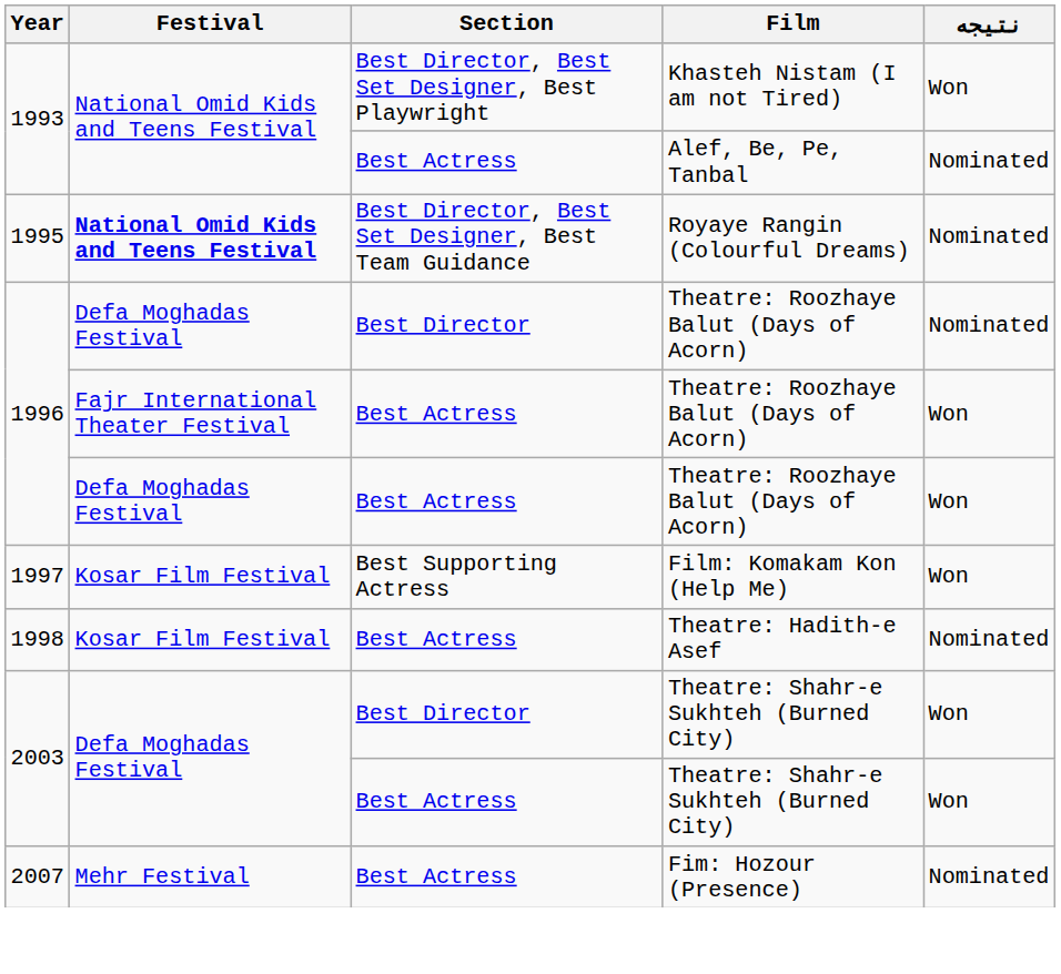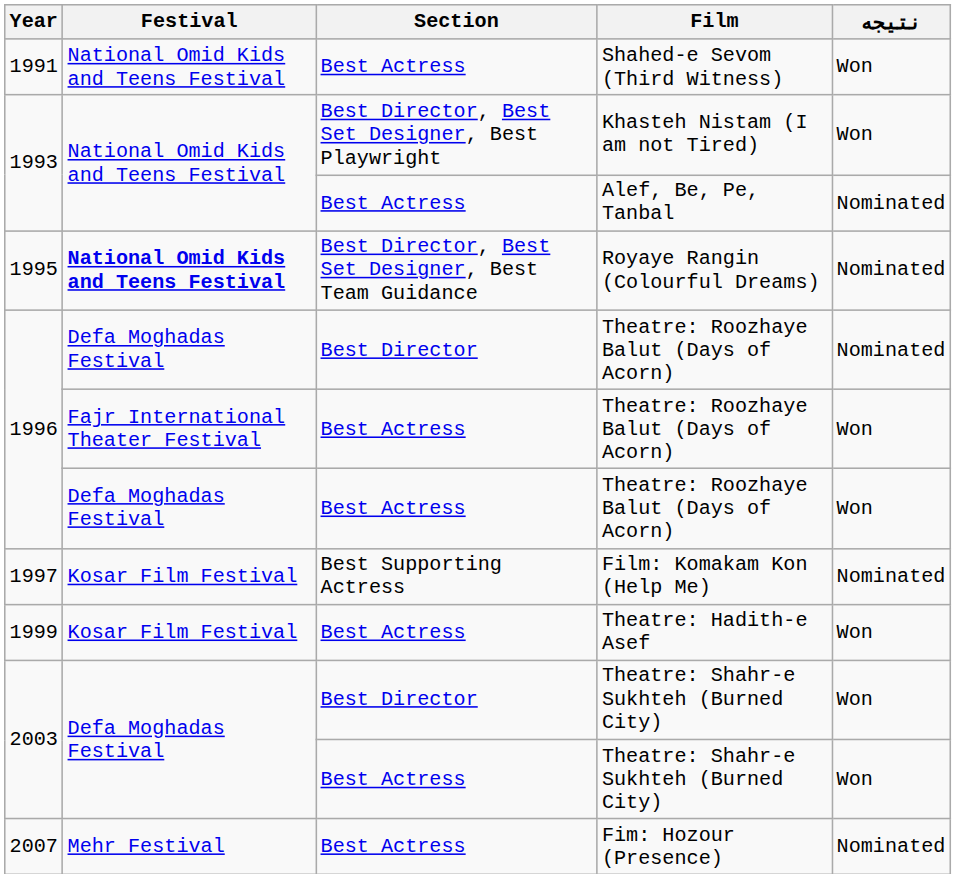+ row: 1991 | National Omid Kids and Teens Festival | Best Actress | Shahed-e Sevom (Third Witness) | Won
Film: Komakam Kon (Help Me) | نتیجه: Won -> Nominated
Theatre: Hadith-e Asef | Year: 1998 -> 1999
Theatre: Hadith-e Asef | نتیجه: Nominated -> Won
